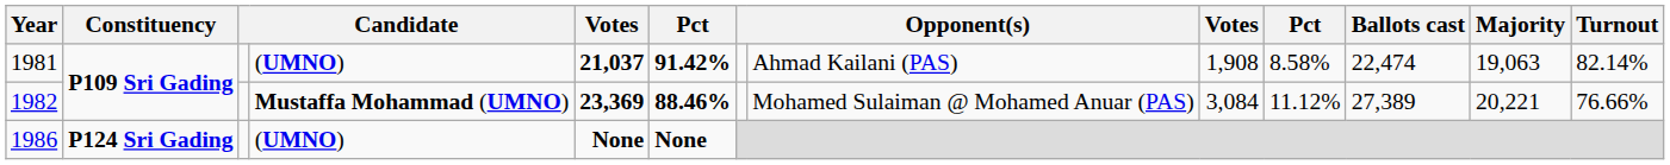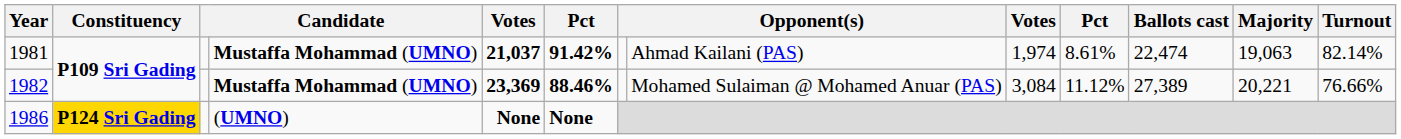1981 | column 4: (UMNO) -> Mustaffa Mohammad (UMNO)
1981 | column 9: 1,908 -> 1,974
1981 | column 10: 8.58% -> 8.61%
1986 | Constituency: no background -> gold background
